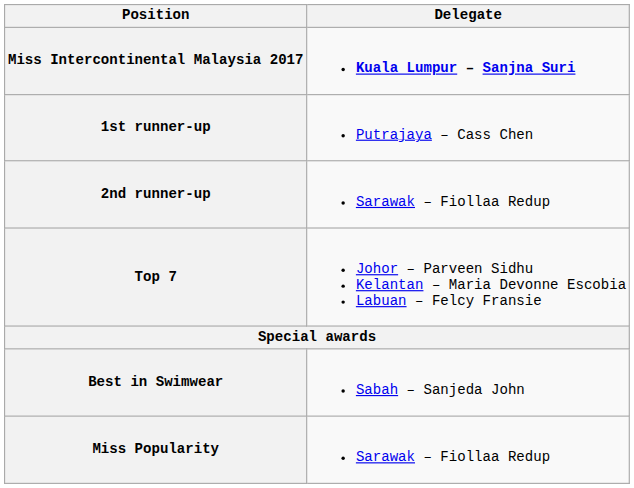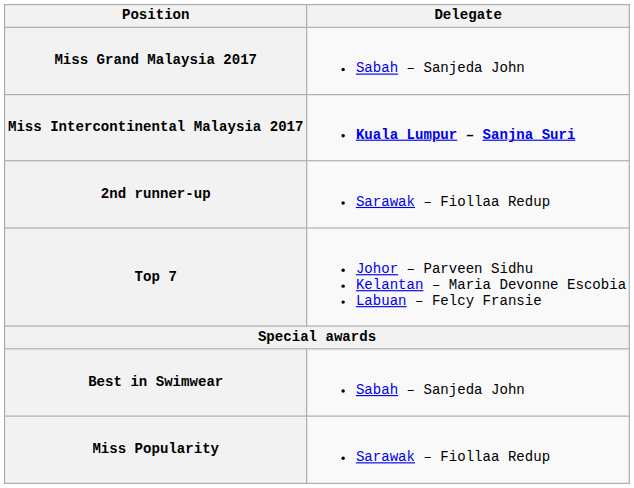+ row: Miss Grand Malaysia 2017 | Sabah – Sanjeda John
- row: 1st runner-up | Putrajaya – Cass Chen
